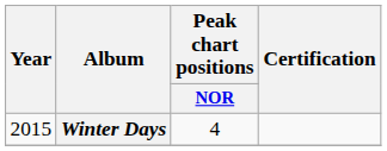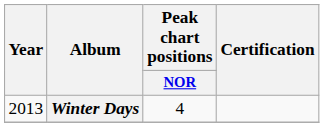Winter Days | Year: 2015 -> 2013
